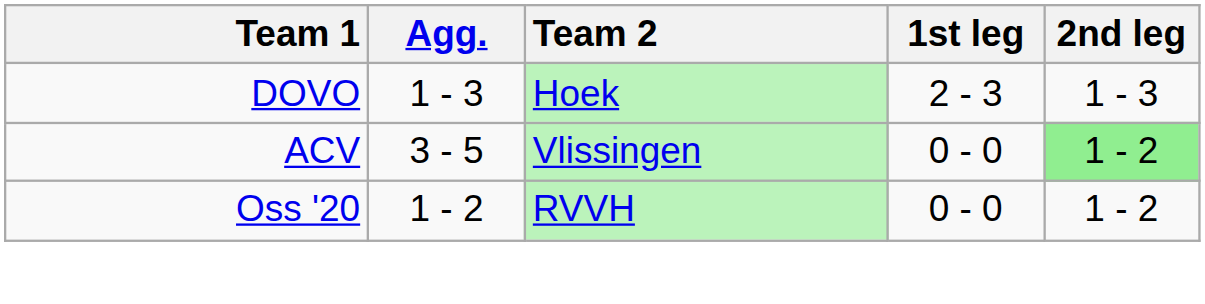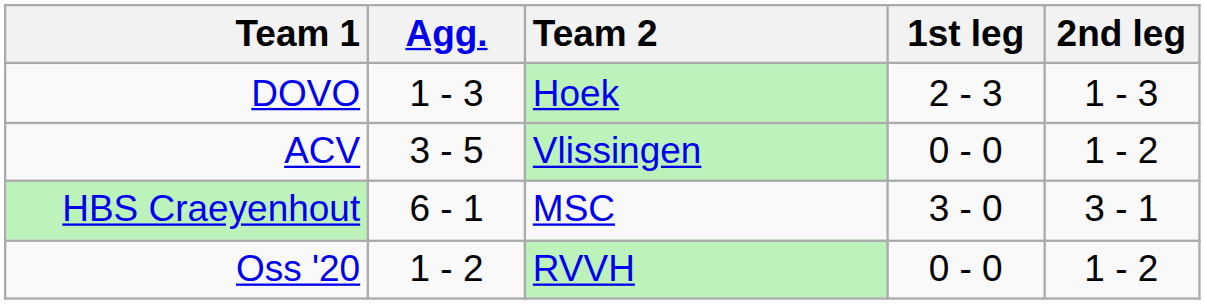ACV | 2nd leg: lightgreen background -> no background
+ row: HBS Craeyenhout | 6 - 1 | MSC | 3 - 0 | 3 - 1
